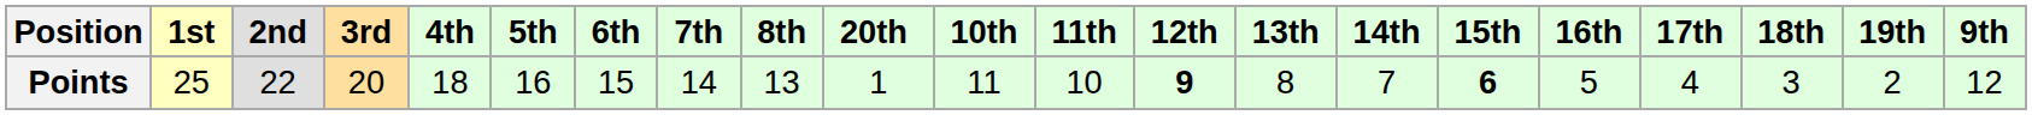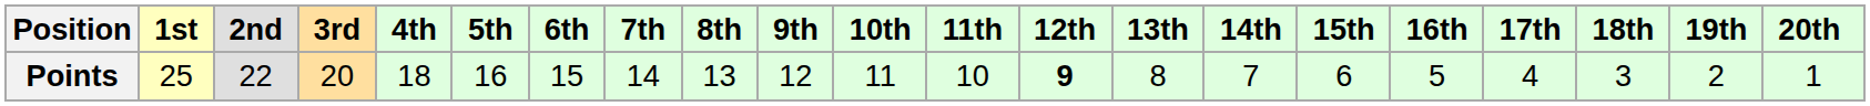columns swapped: 9th <-> 20th
Points | 15th: bold -> normal
